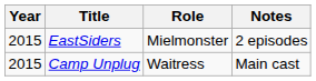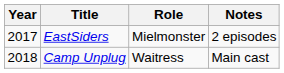EastSiders | Year: 2015 -> 2017
Camp Unplug | Year: 2015 -> 2018
